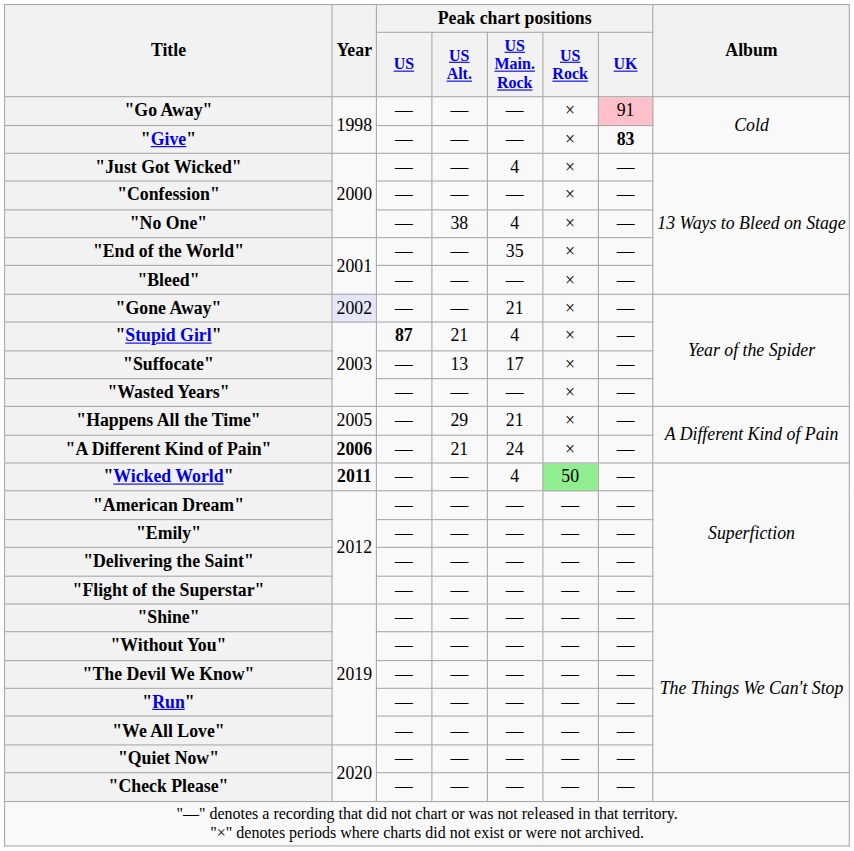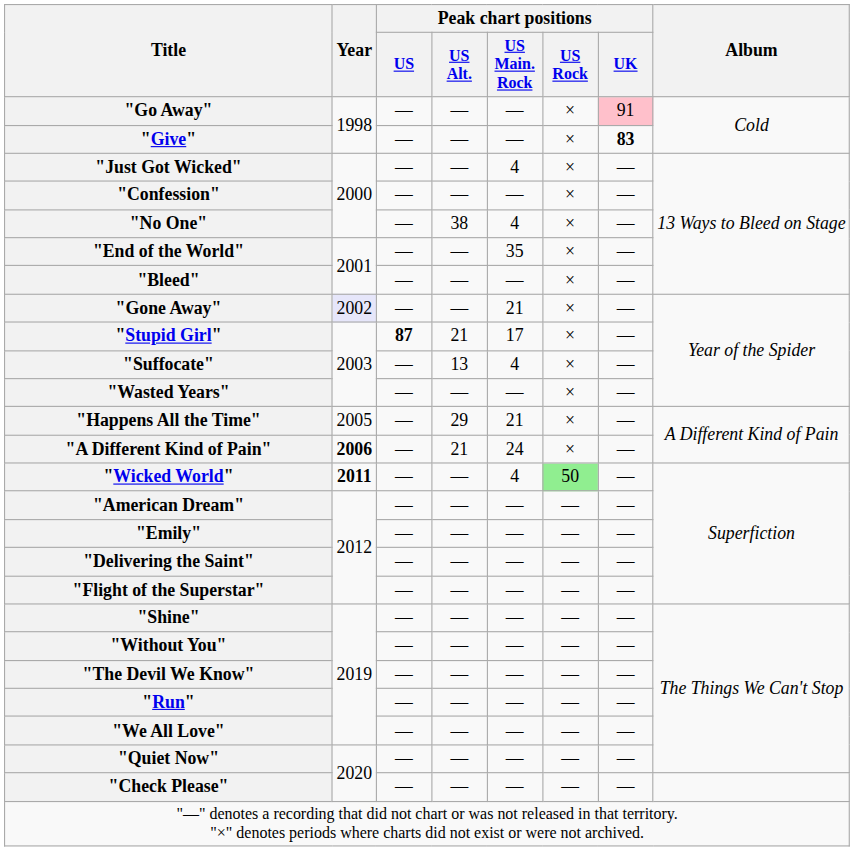"Stupid Girl" | Peak chart positions / US Main. Rock: 4 -> 17
"Suffocate" | Peak chart positions / US Main. Rock: 17 -> 4
